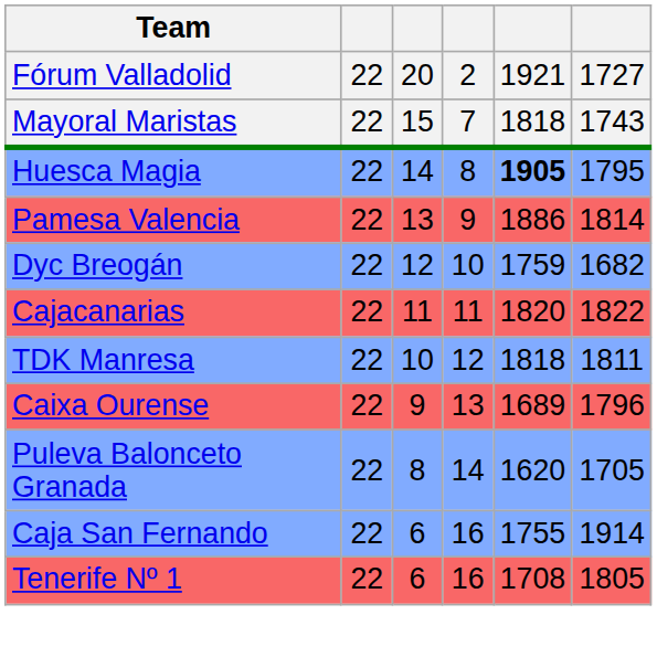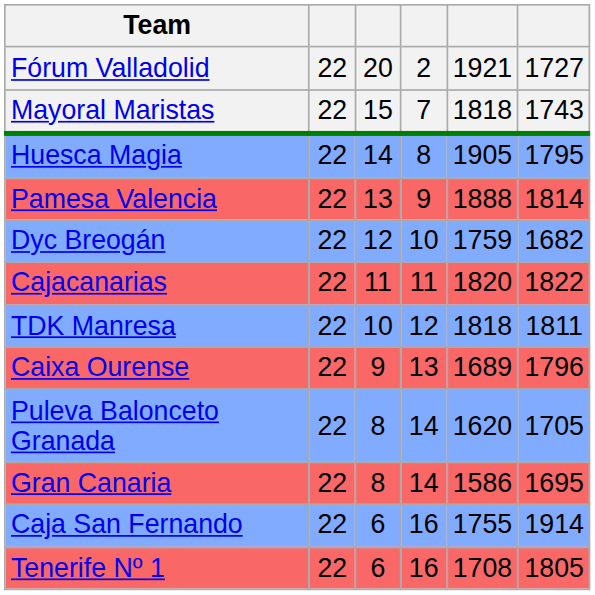Huesca Magia | column 5: bold -> normal
Pamesa Valencia | column 5: 1886 -> 1888
+ row: Gran Canaria | 22 | 8 | 14 | 1586 | 1695
